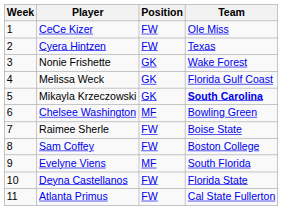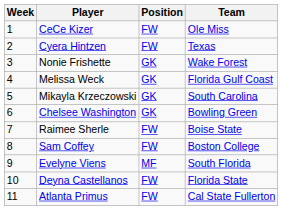Mikayla Krzeczowski | Team: bold -> normal
Chelsee Washington | Position: MF -> GK
